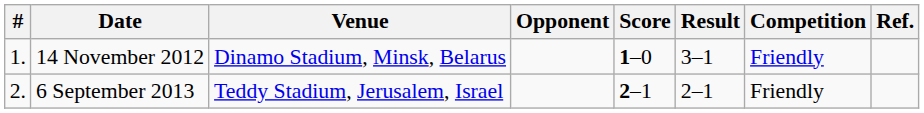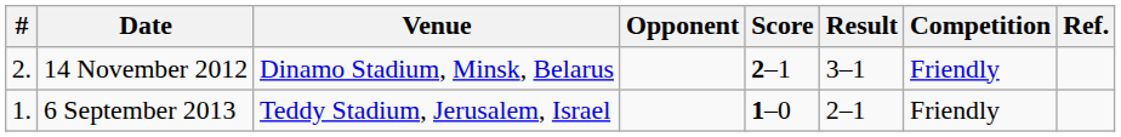14 November 2012 | #: 1. -> 2.
14 November 2012 | Score: 1–0 -> 2–1
6 September 2013 | #: 2. -> 1.
6 September 2013 | Score: 2–1 -> 1–0
